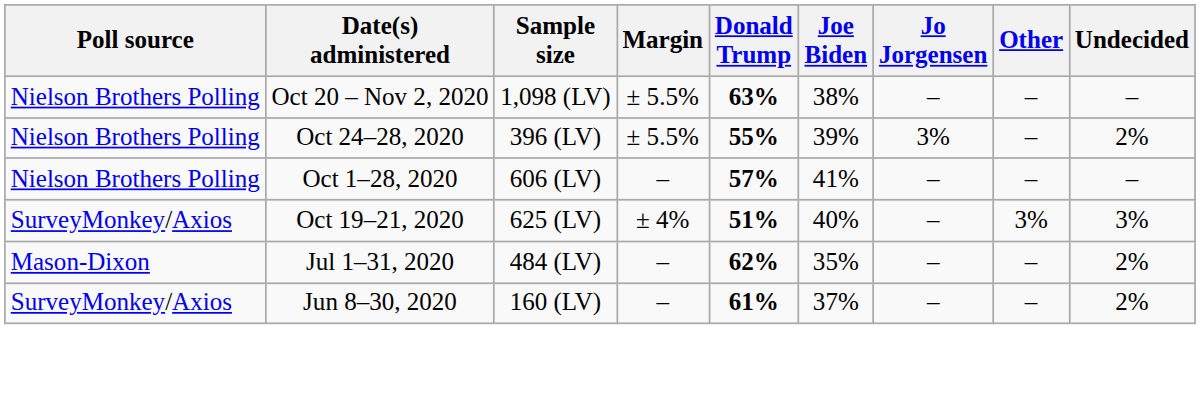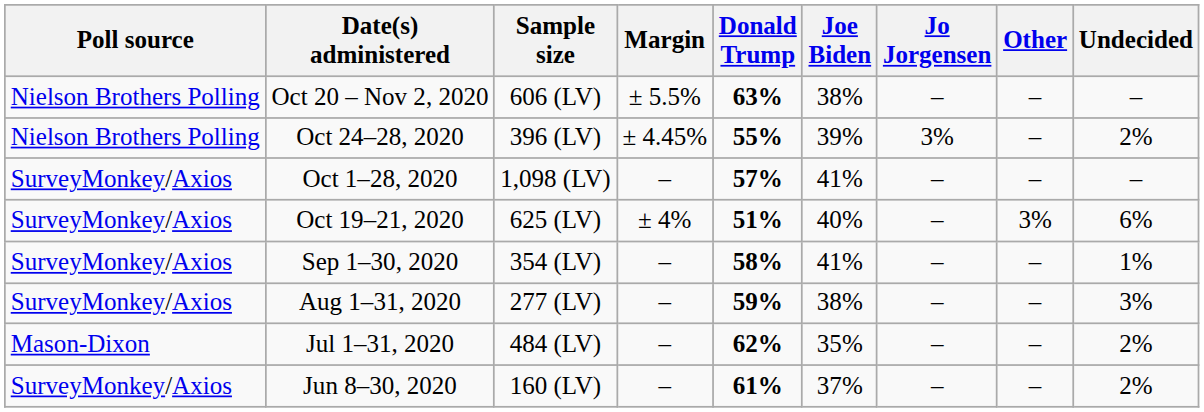Oct 20 – Nov 2, 2020 | Sample size: 1,098 (LV) -> 606 (LV)
Oct 24–28, 2020 | Margin: ± 5.5% -> ± 4.45%
Oct 1–28, 2020 | Poll source: Nielson Brothers Polling -> SurveyMonkey/Axios
Oct 1–28, 2020 | Sample size: 606 (LV) -> 1,098 (LV)
Oct 19–21, 2020 | Undecided: 3% -> 6%
+ row: SurveyMonkey/Axios | Sep 1–30, 2020 | 354 (LV) | – | 58% | 41% | – | – | 1%
+ row: SurveyMonkey/Axios | Aug 1–31, 2020 | 277 (LV) | – | 59% | 38% | – | – | 3%
